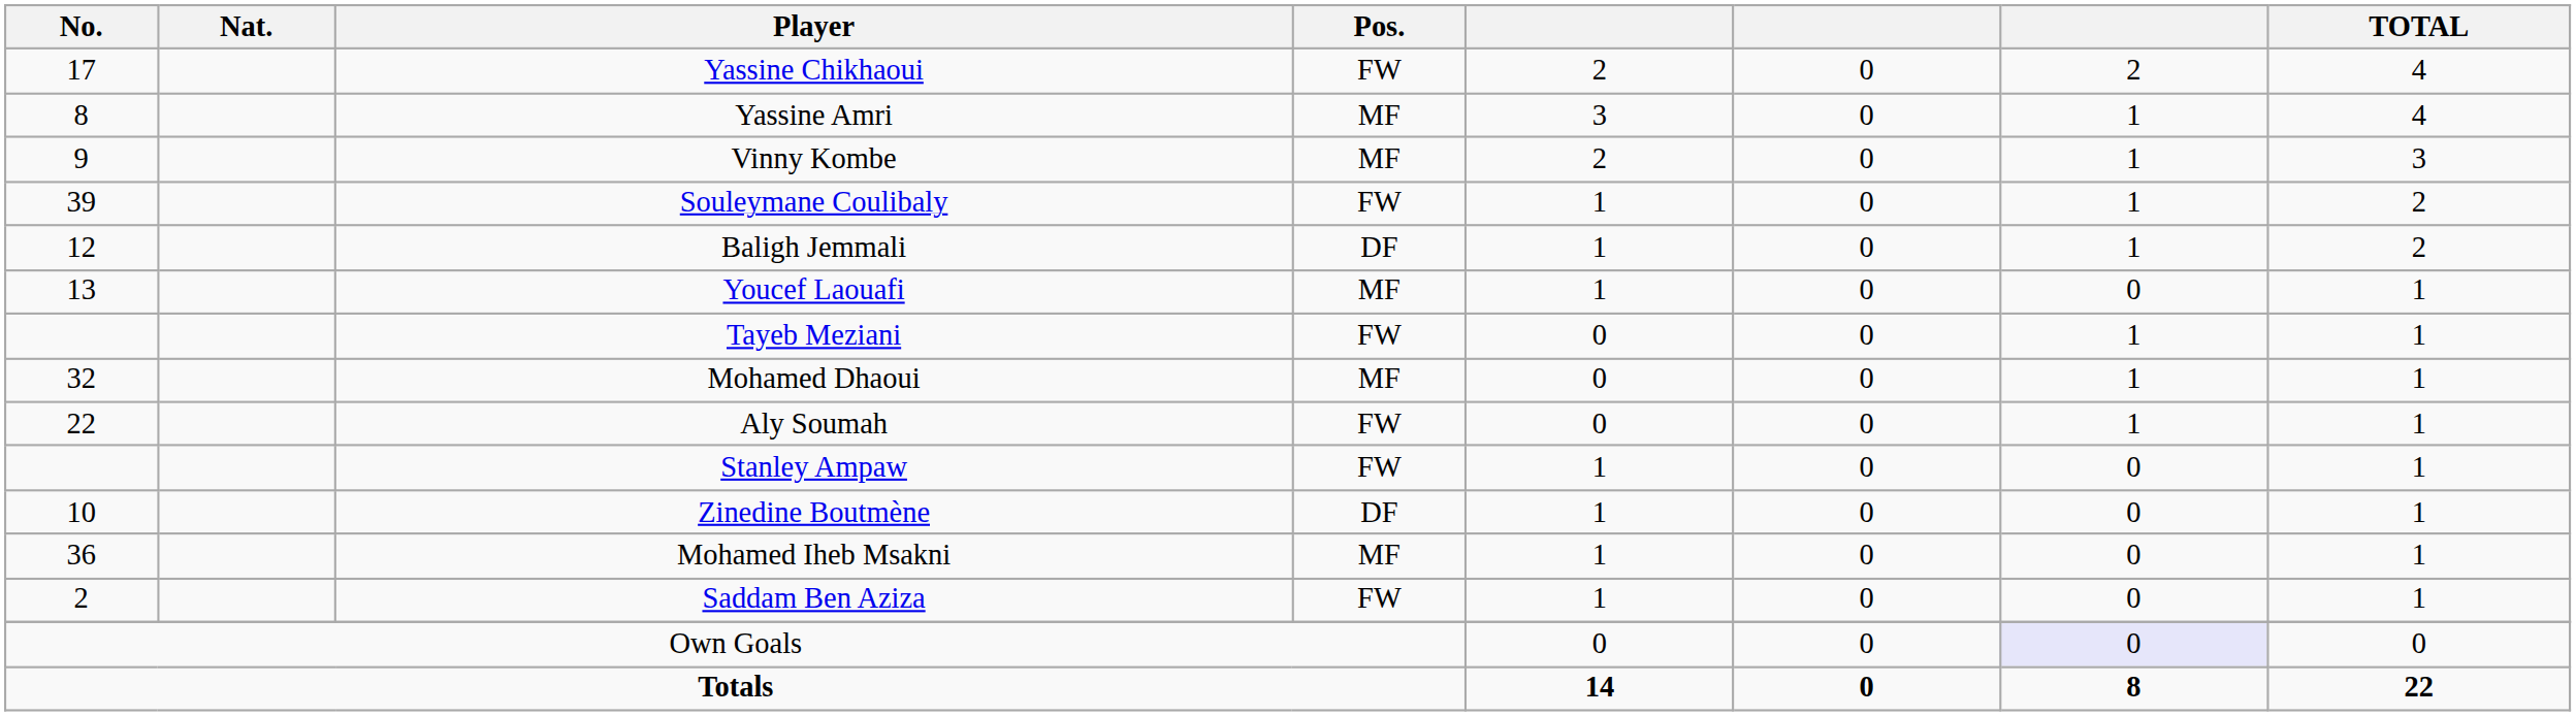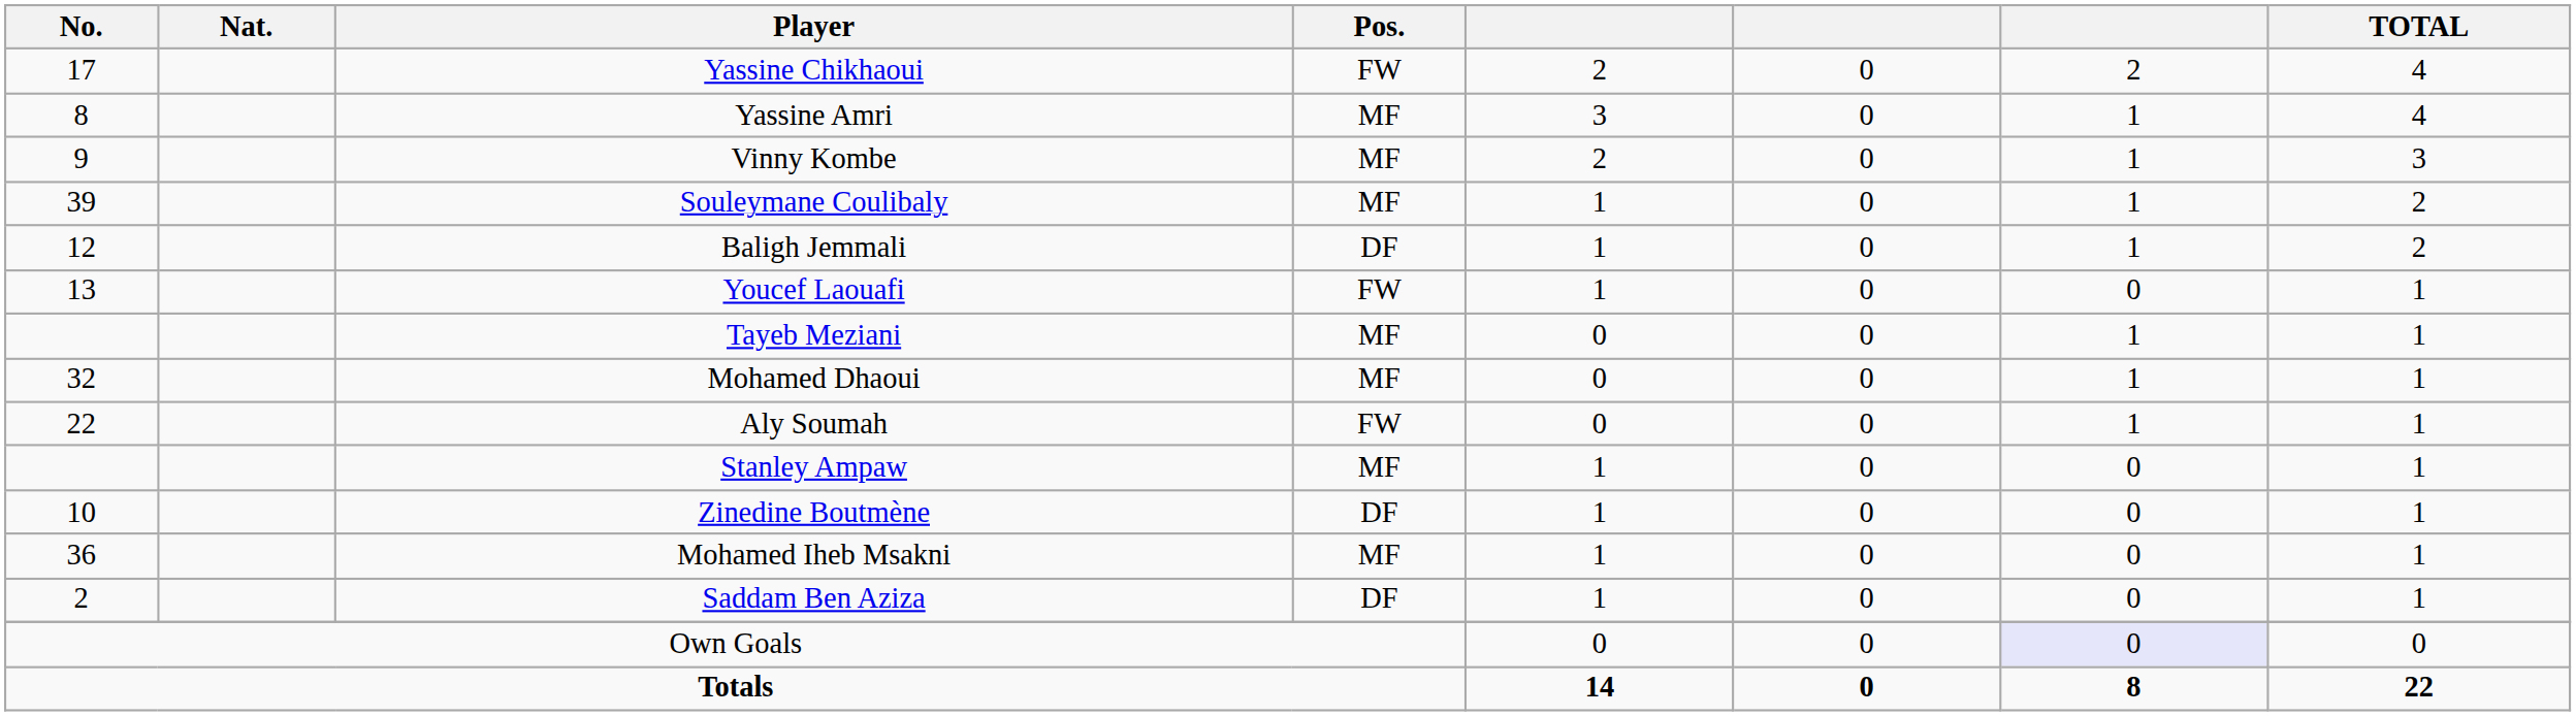Souleymane Coulibaly | Pos.: FW -> MF
Youcef Laouafi | Pos.: MF -> FW
Tayeb Meziani | Pos.: FW -> MF
Stanley Ampaw | Pos.: FW -> MF
Saddam Ben Aziza | Pos.: FW -> DF
